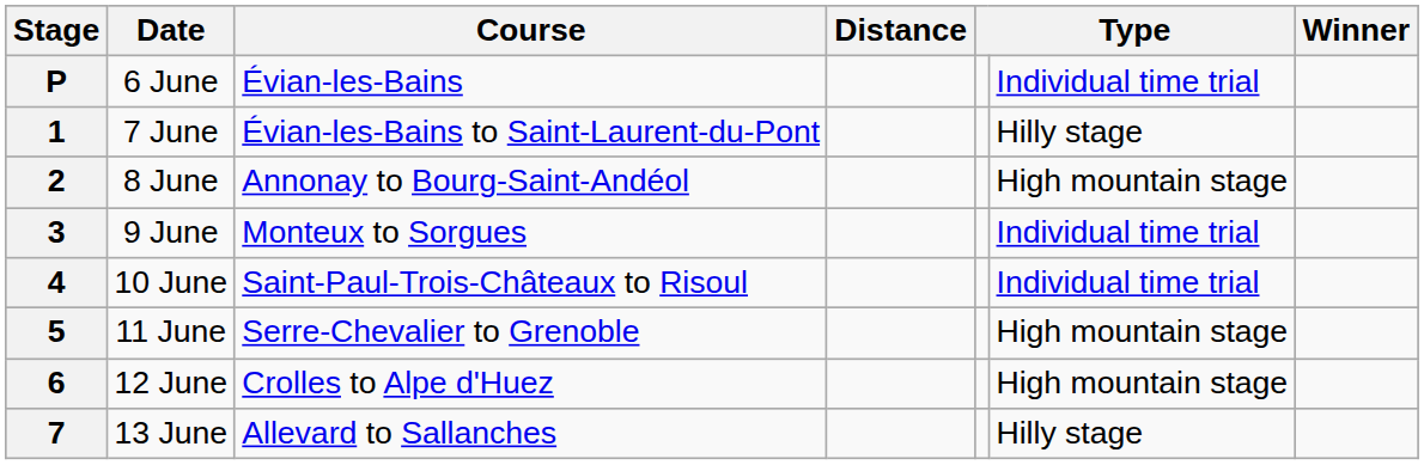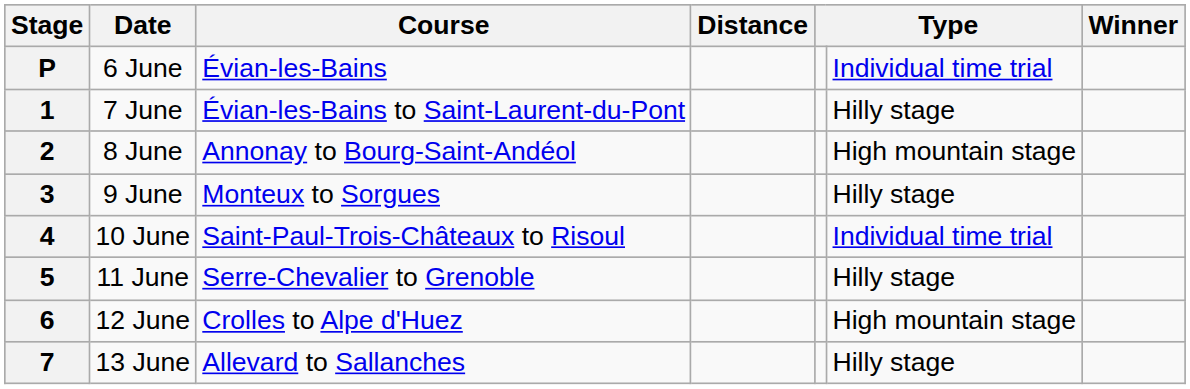3 | column 6: Individual time trial -> Hilly stage
5 | column 6: High mountain stage -> Hilly stage
